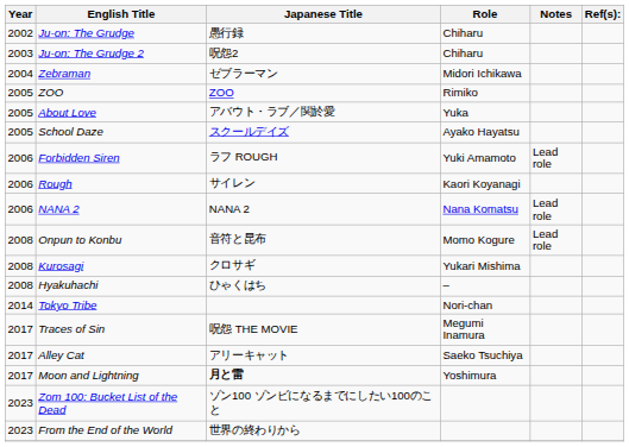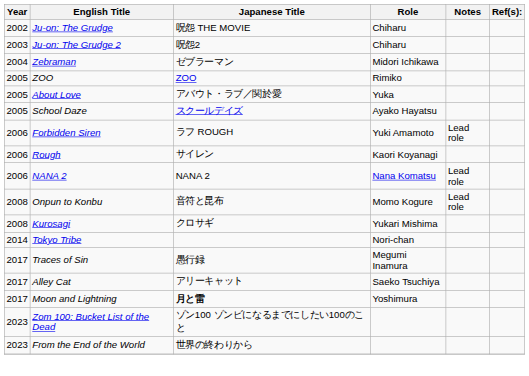Ju-on: The Grudge | Japanese Title: 愚行録 -> 呪怨 THE MOVIE
- row: 2008 | Hyakuhachi | ひゃくはち | –
Traces of Sin | Japanese Title: 呪怨 THE MOVIE -> 愚行録
